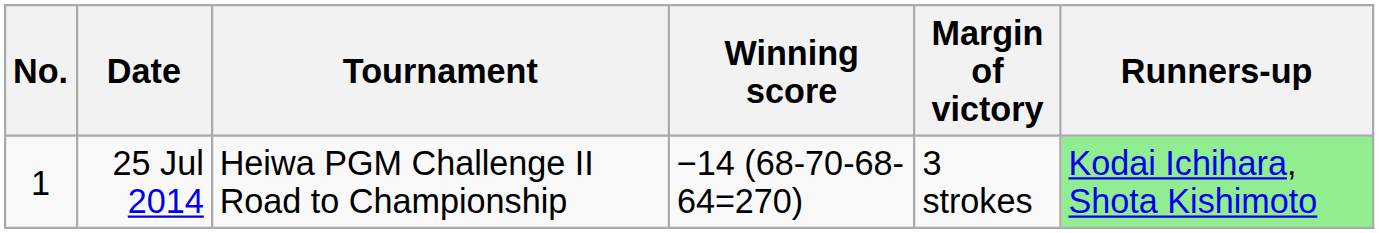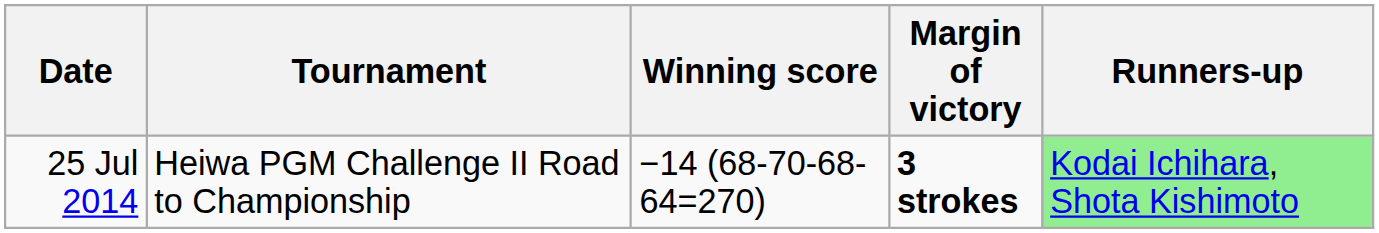- column: No. | 1
25 Jul 2014 | Margin of victory: normal -> bold
